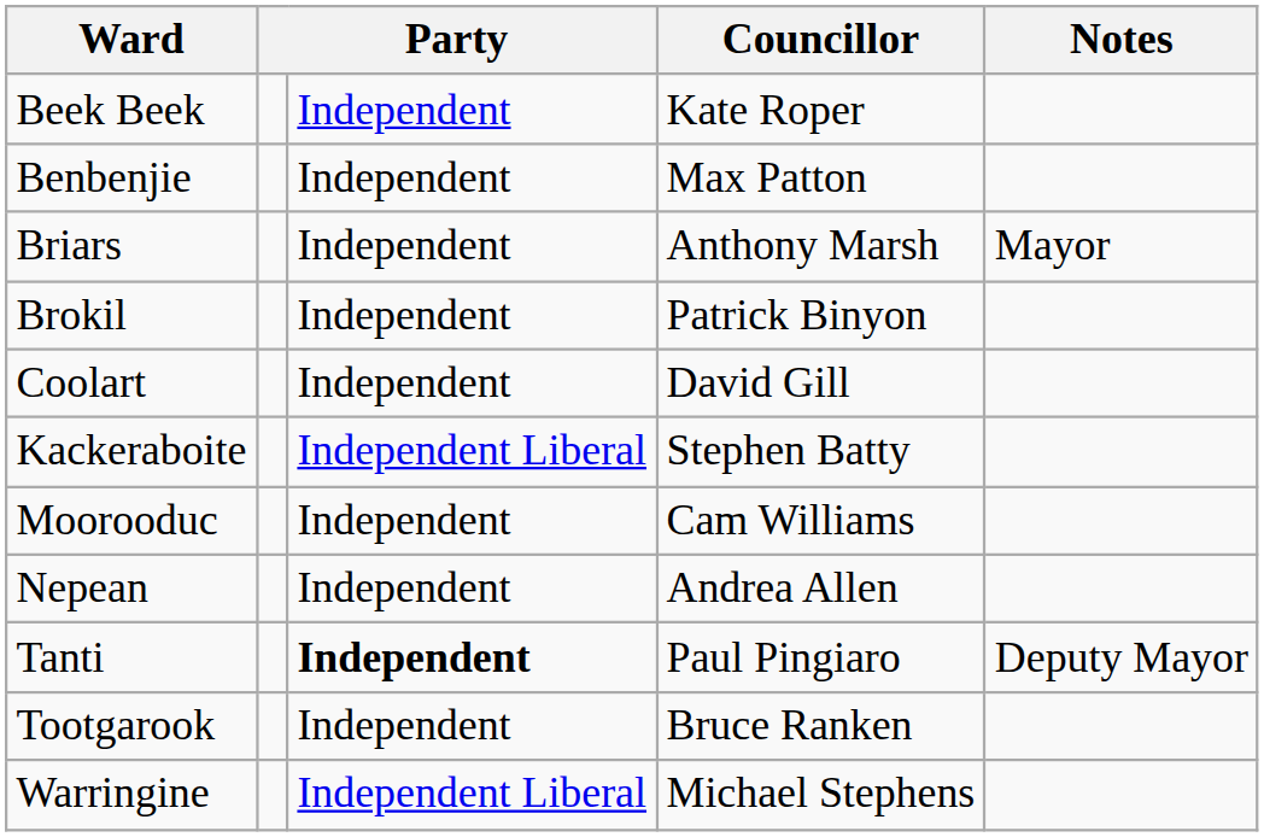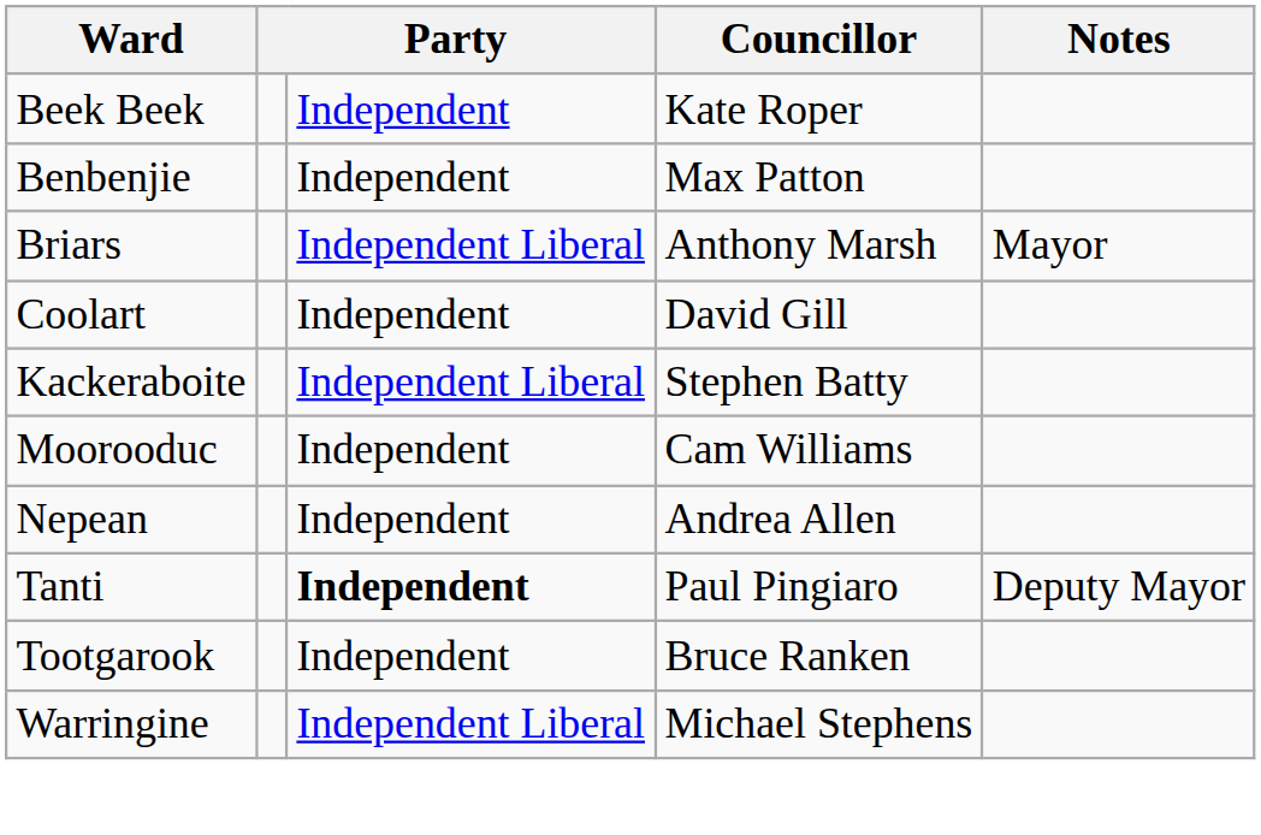Briars | column 3: Independent -> Independent Liberal
- row: Brokil | Independent | Patrick Binyon
